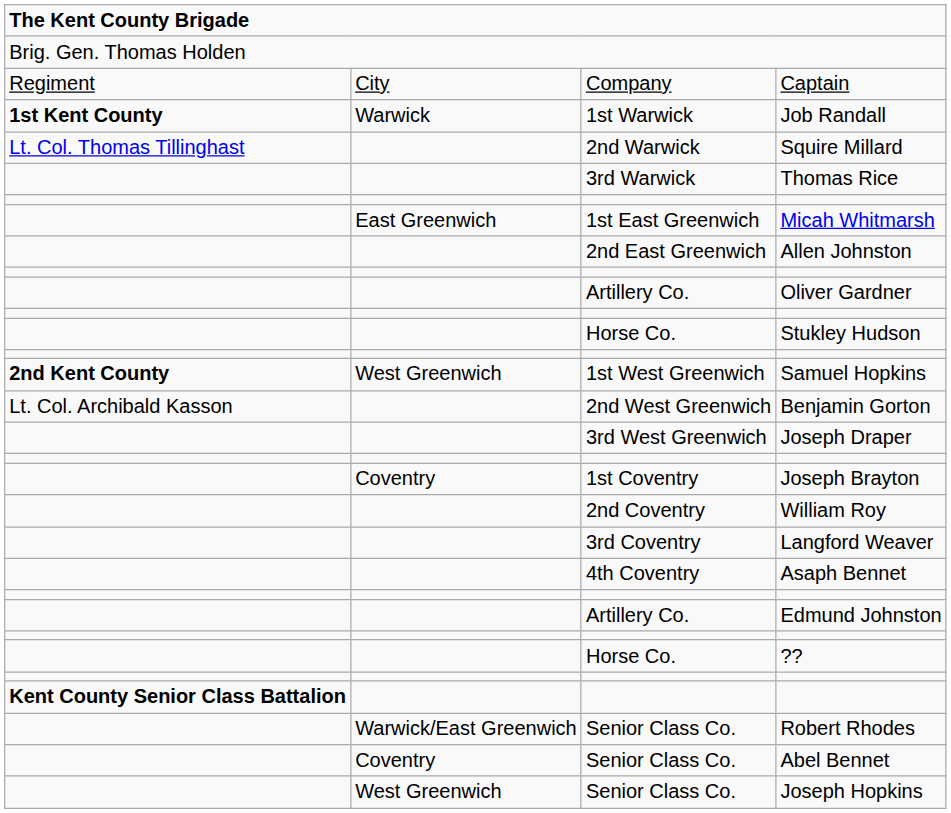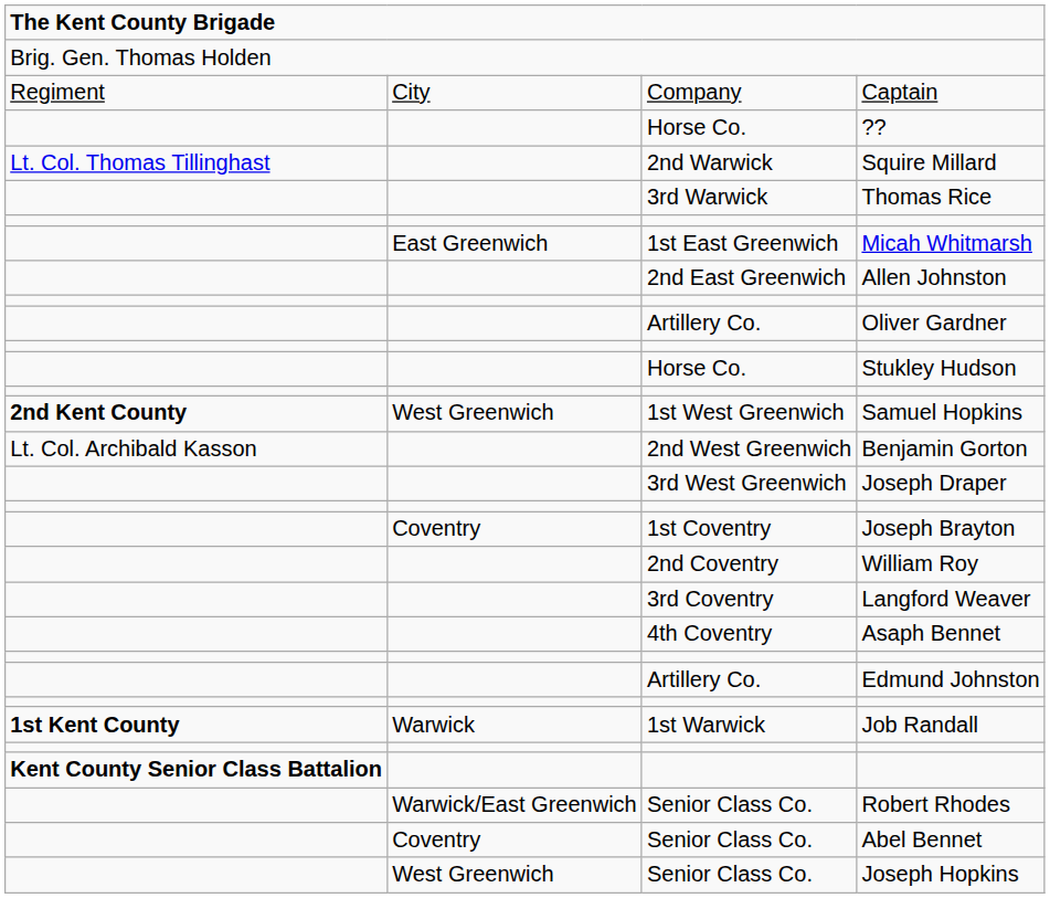rows swapped: Job Randall <-> ??
